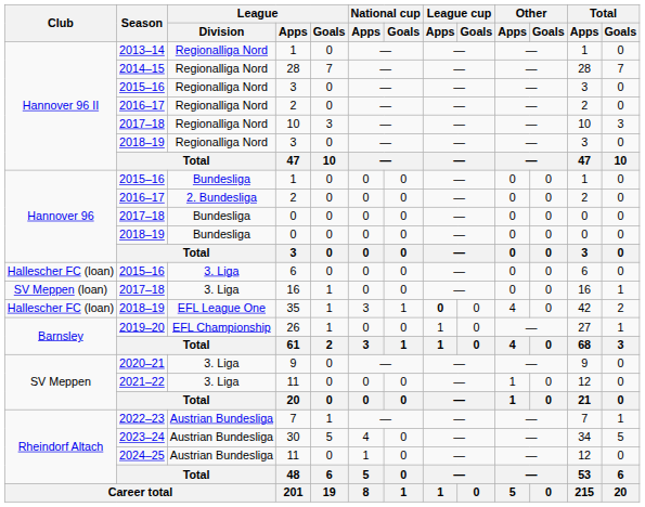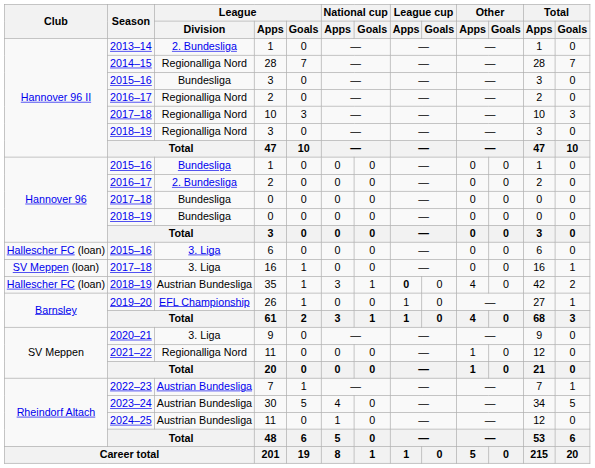2013–14 / 1 | League / Division: Regionalliga Nord -> 2. Bundesliga
2015–16 / 3 | League / Division: Regionalliga Nord -> Bundesliga
35 | League / Division: EFL League One -> Austrian Bundesliga
2021–22 / 11 | League / Division: 3. Liga -> Regionalliga Nord
